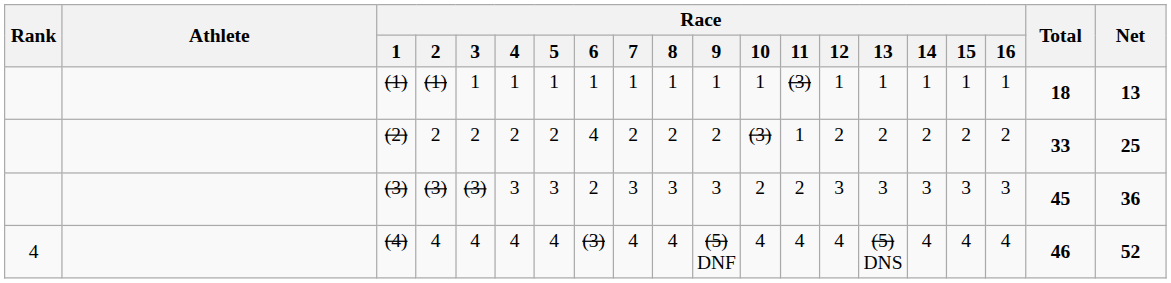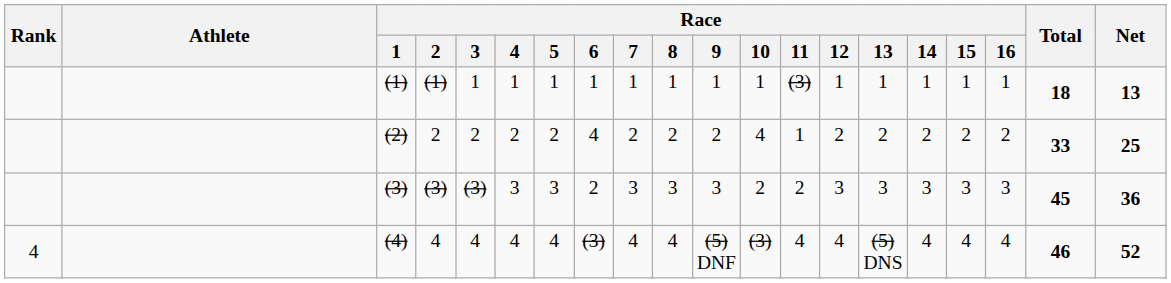(2) | Race / 10: (3) -> 4
(4) | Race / 10: 4 -> (3)
